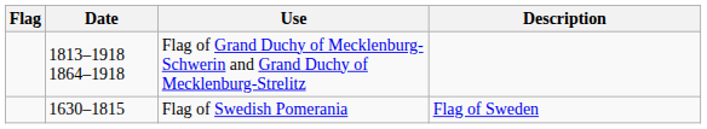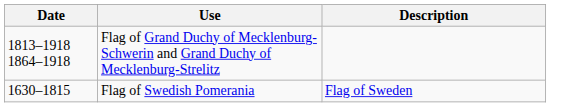- column: Flag
